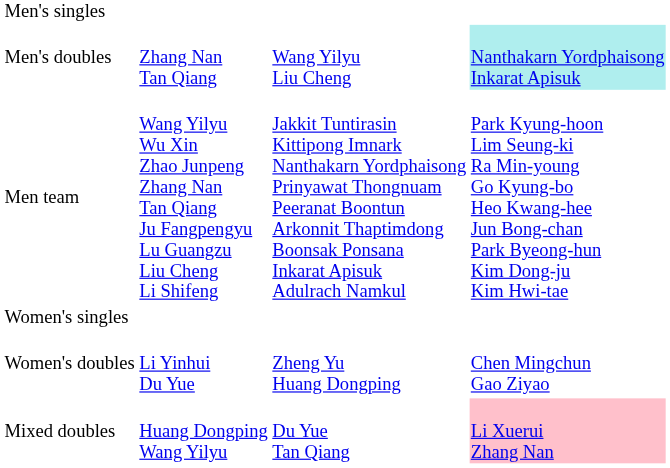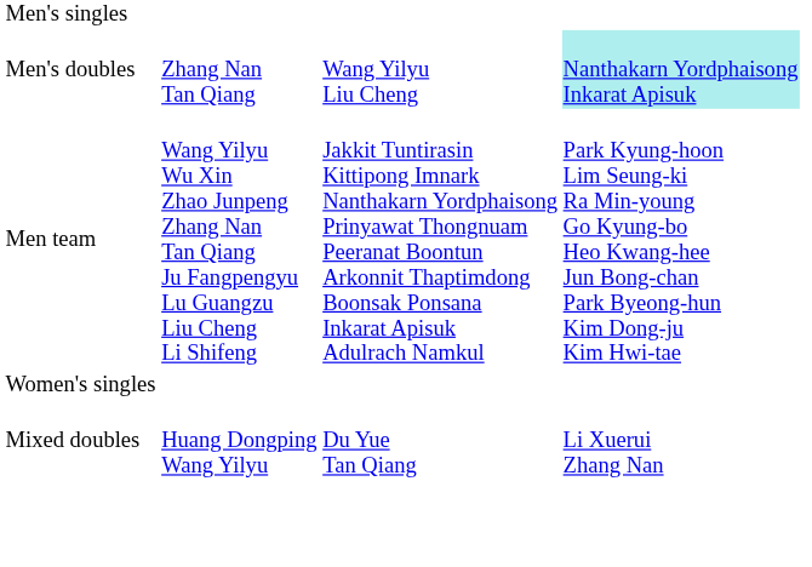- row: Women's doubles | Li Yinhui Du Yue | Zheng Yu Huang Dongping | Chen Mingchun Gao Ziyao
Mixed doubles | column 4: pink background -> no background
